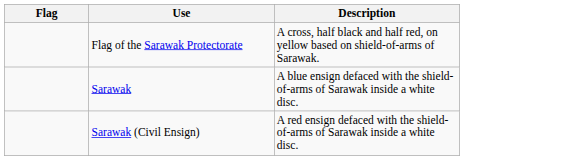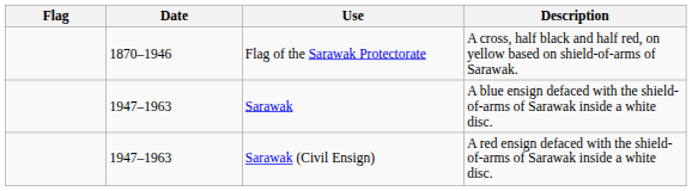+ column: Date | 1870–1946 | 1947–1963 | 1947–1963
